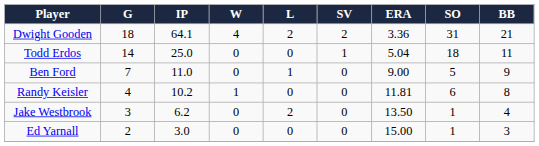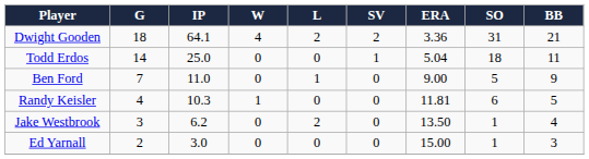Randy Keisler | IP: 10.2 -> 10.3
Randy Keisler | BB: 8 -> 5
